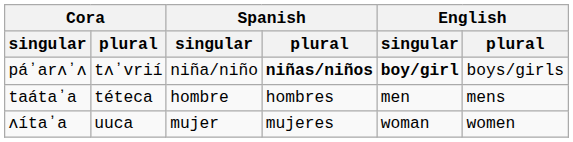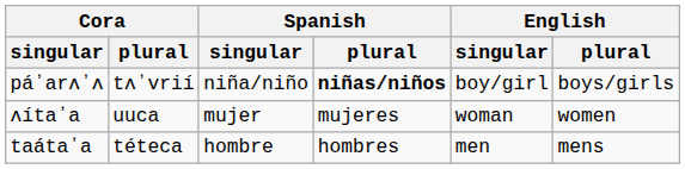páʼarʌʼʌ | English / singular: bold -> normal
rows swapped: taátaʼa <-> ʌítaʼa
